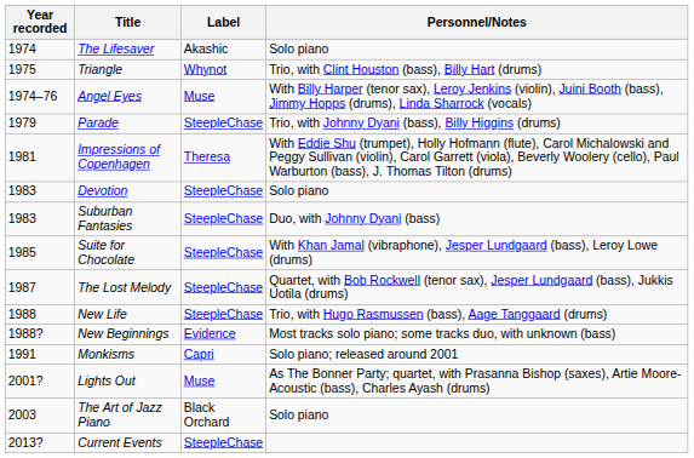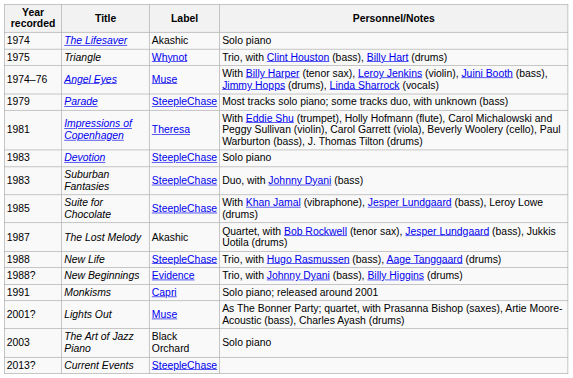Parade | Personnel/Notes: Trio, with Johnny Dyani (bass), Billy Higgins (drums) -> Most tracks solo piano; some tracks duo, with unknown (bass)
The Lost Melody | Label: SteepleChase -> Akashic
New Beginnings | Personnel/Notes: Most tracks solo piano; some tracks duo, with unknown (bass) -> Trio, with Johnny Dyani (bass), Billy Higgins (drums)
